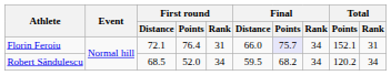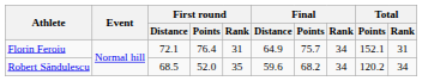Florin Feroiu | Final / Distance: 66.0 -> 64.9
Florin Feroiu | Final / Points: lavender background -> no background
Robert Săndulescu | First round / Rank: 34 -> 35
Robert Săndulescu | Final / Distance: 59.5 -> 59.6
